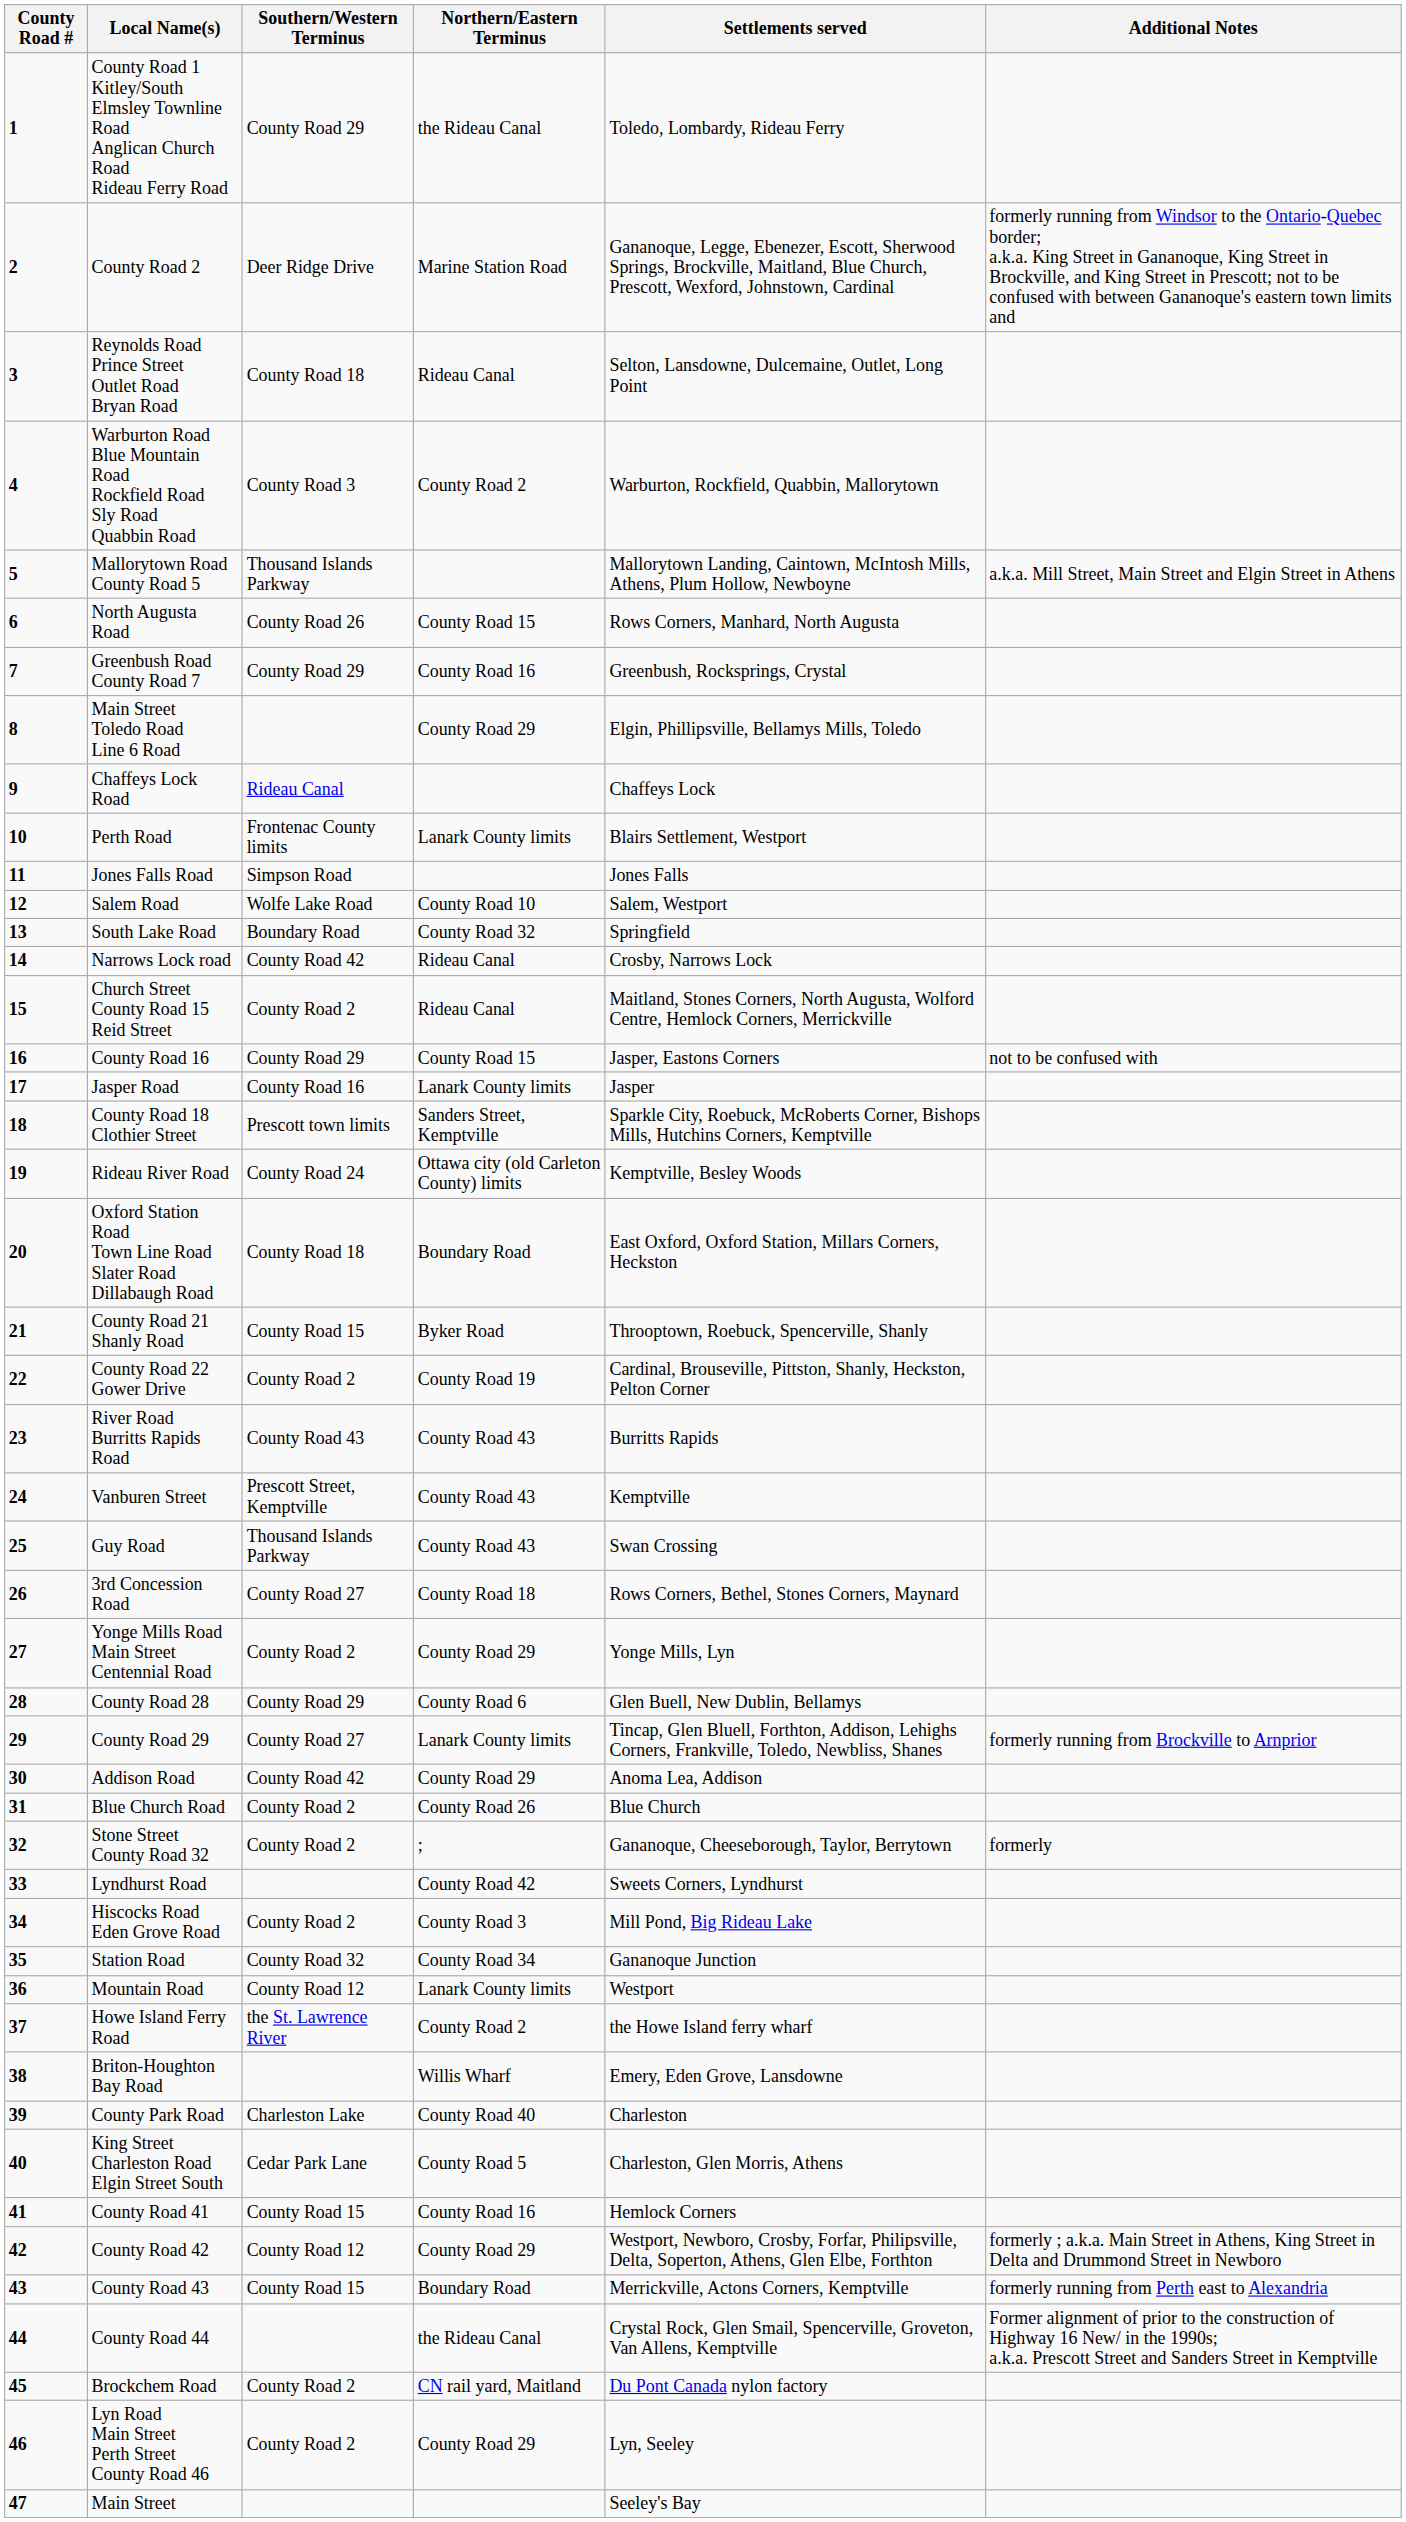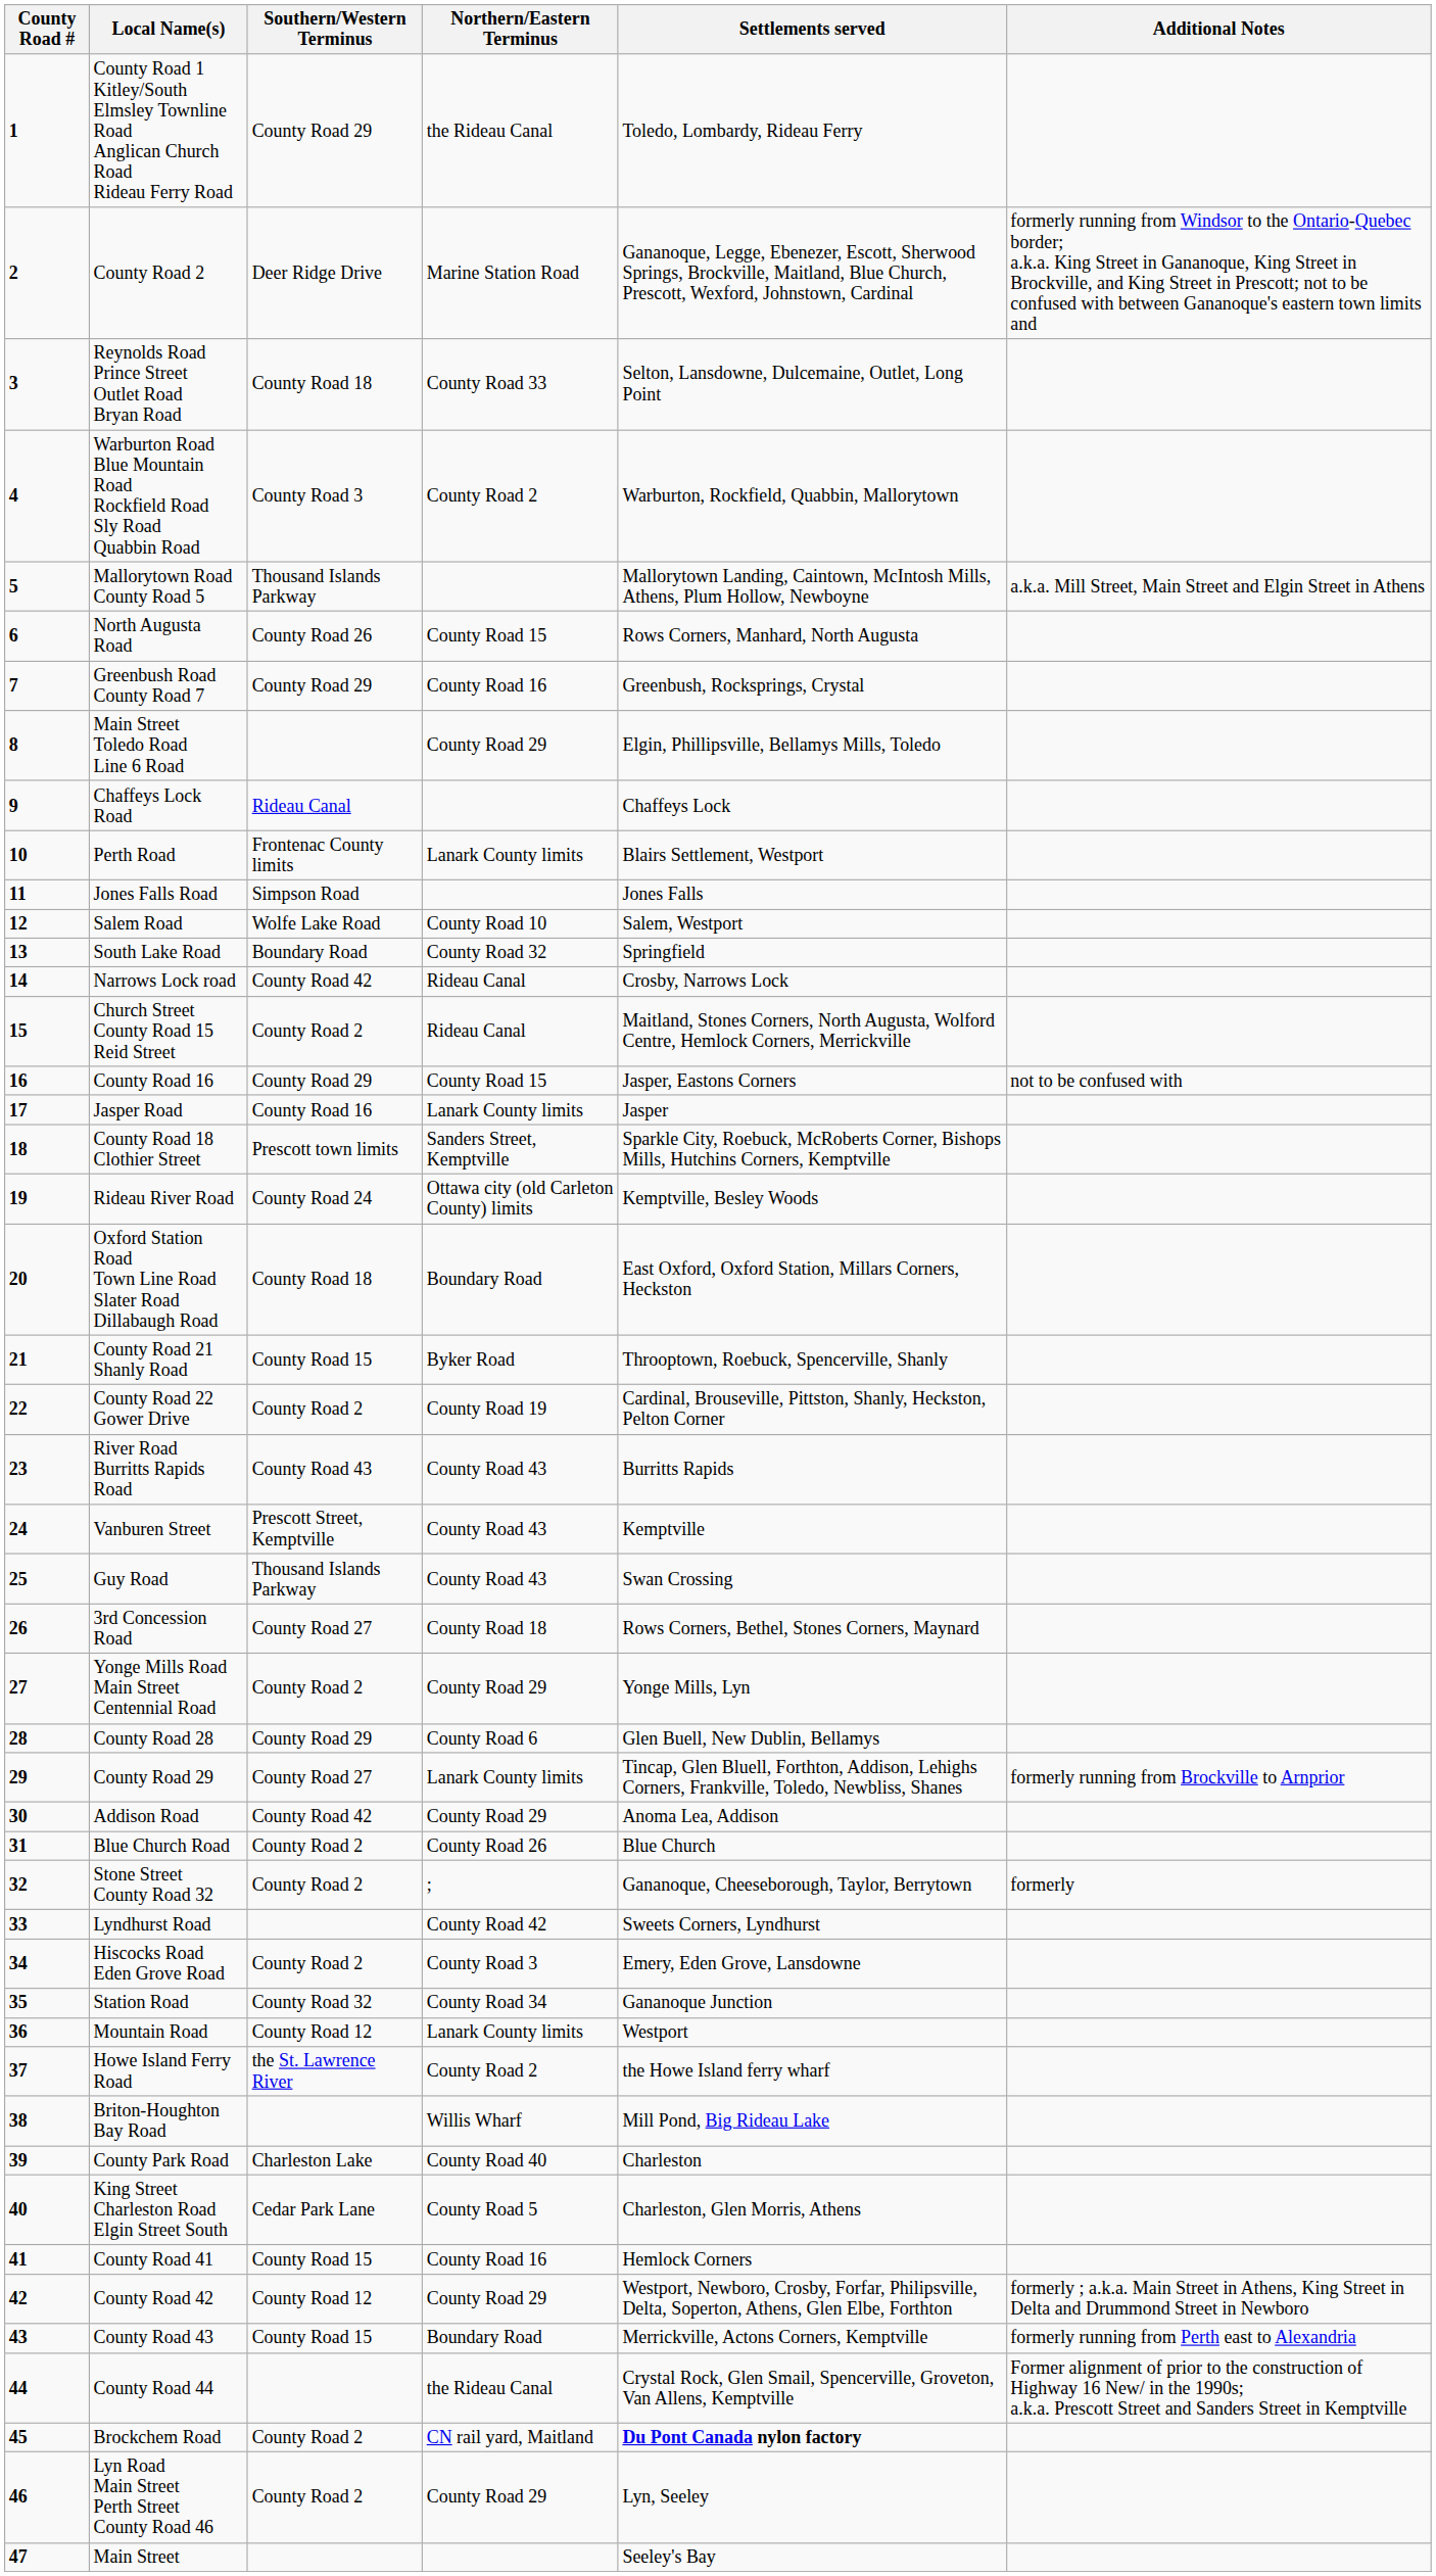Reynolds Road Prince Street Outlet Road Bryan Road | Northern/Eastern Terminus: Rideau Canal -> County Road 33
Hiscocks Road Eden Grove Road | Settlements served: Mill Pond, Big Rideau Lake -> Emery, Eden Grove, Lansdowne
Briton-Houghton Bay Road | Settlements served: Emery, Eden Grove, Lansdowne -> Mill Pond, Big Rideau Lake
Brockchem Road | Settlements served: normal -> bold
